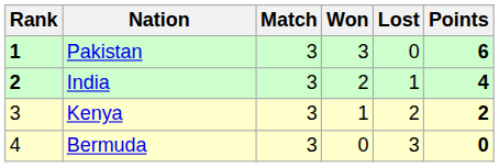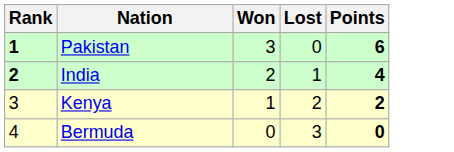- column: Match | 3 | 3 | 3 | 3
